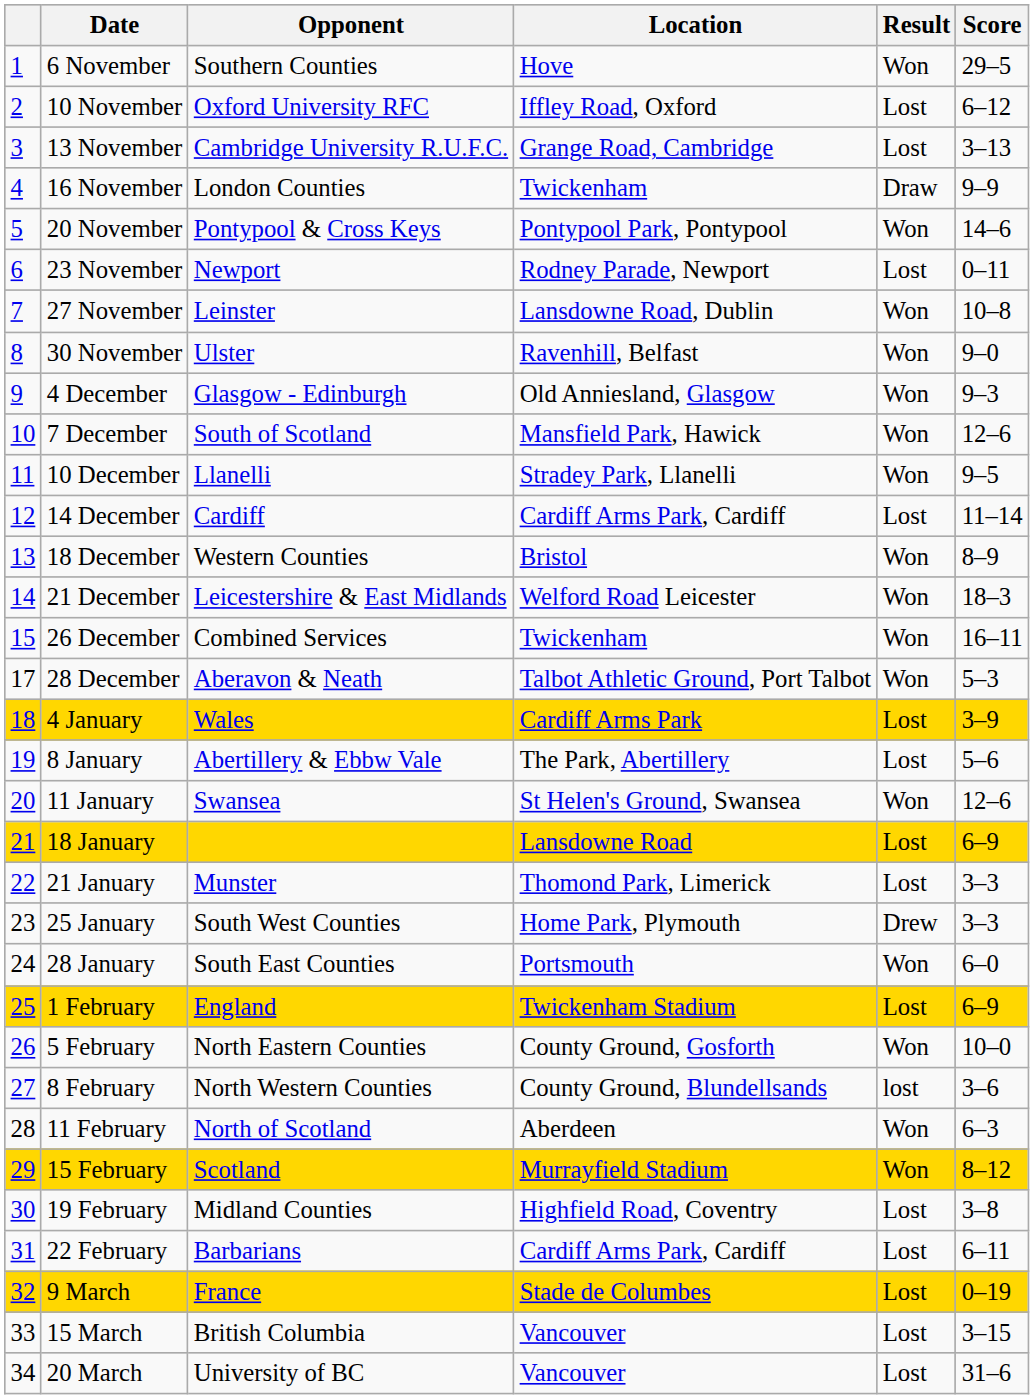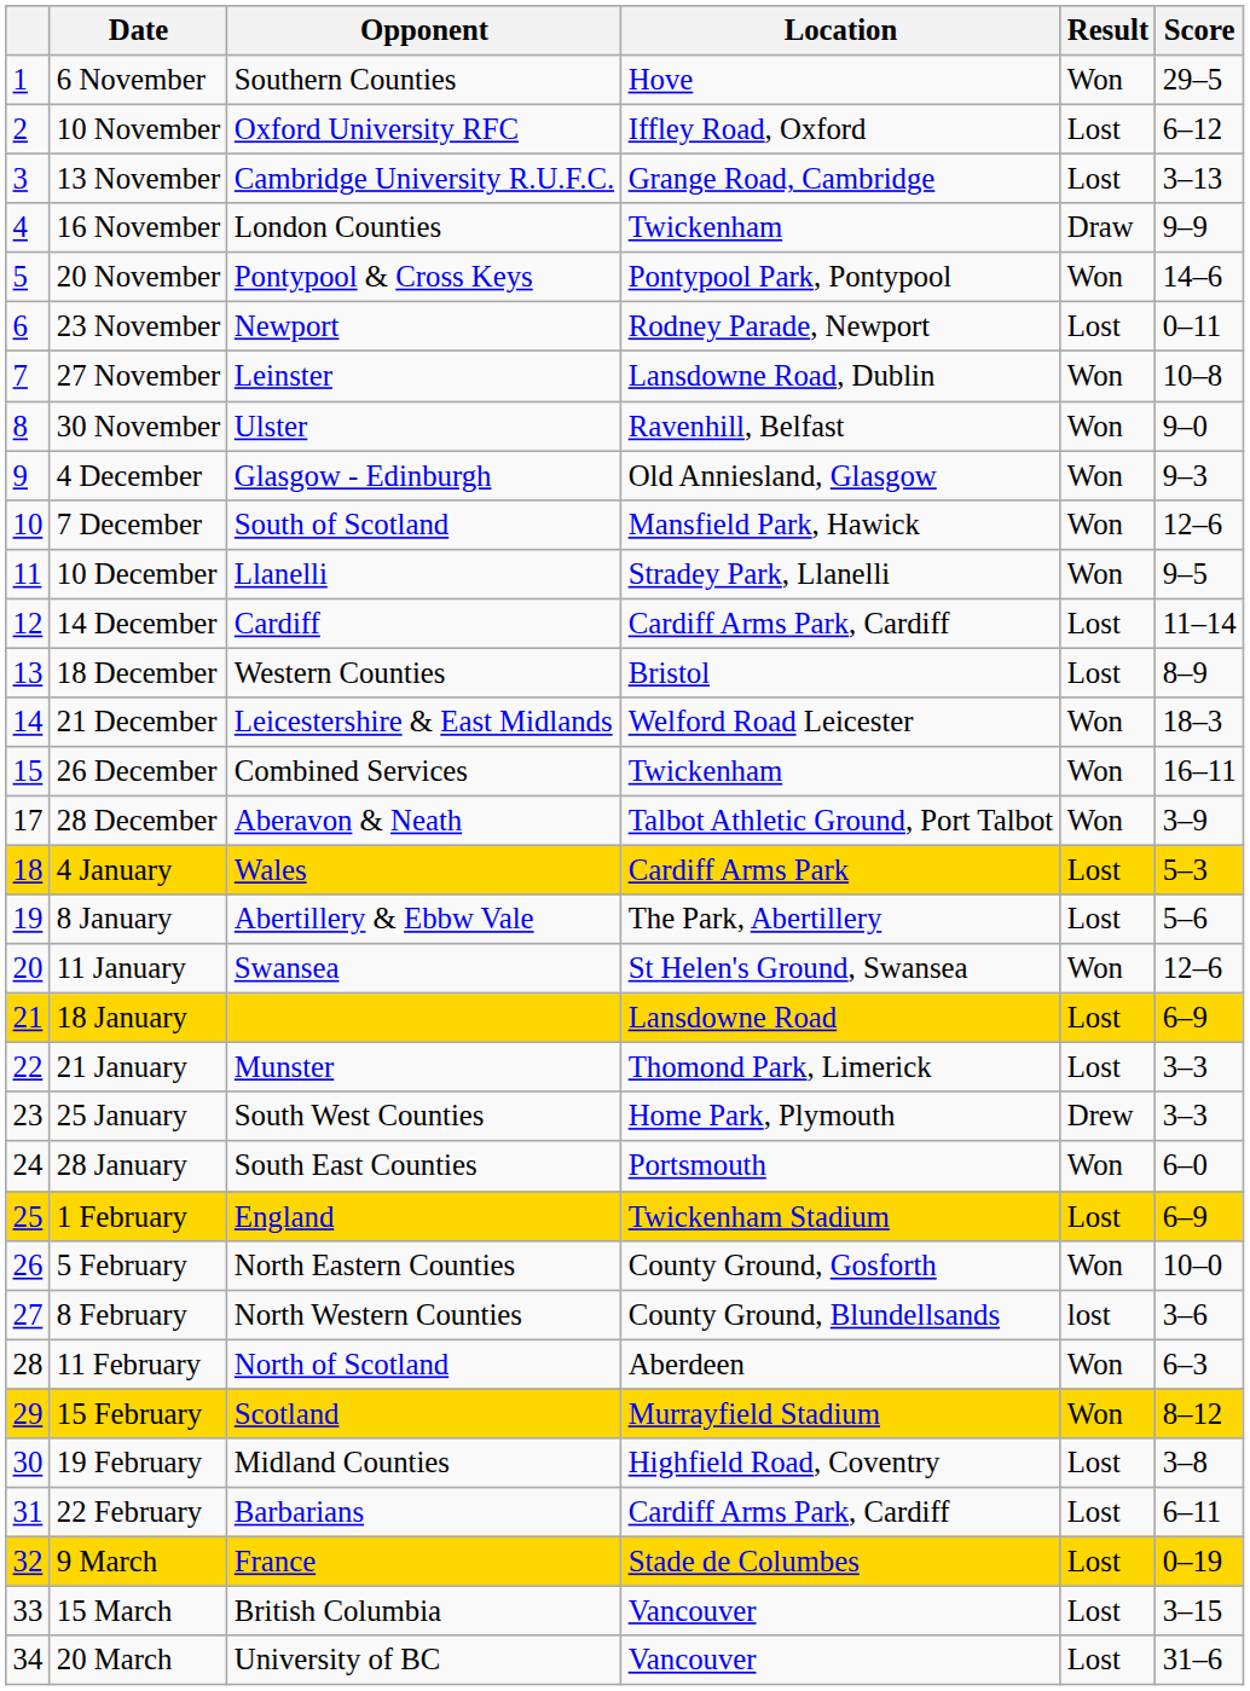18 December | Result: Won -> Lost
28 December | Score: 5–3 -> 3–9
4 January | Score: 3–9 -> 5–3
